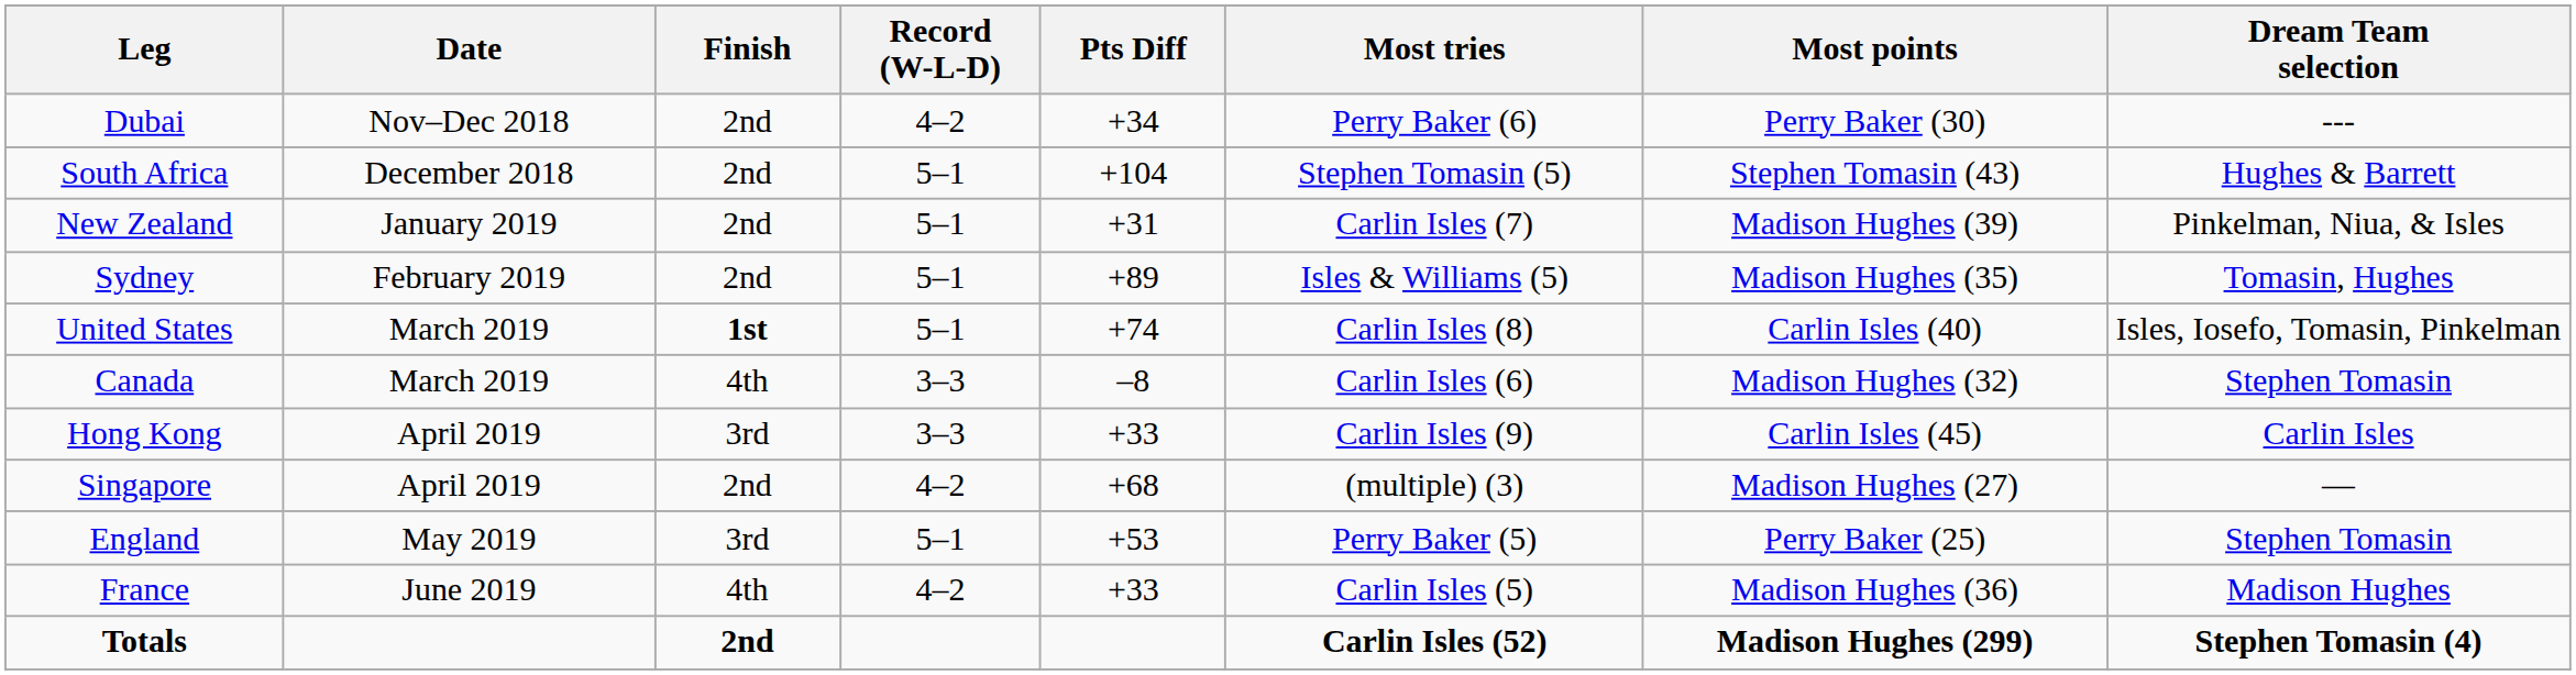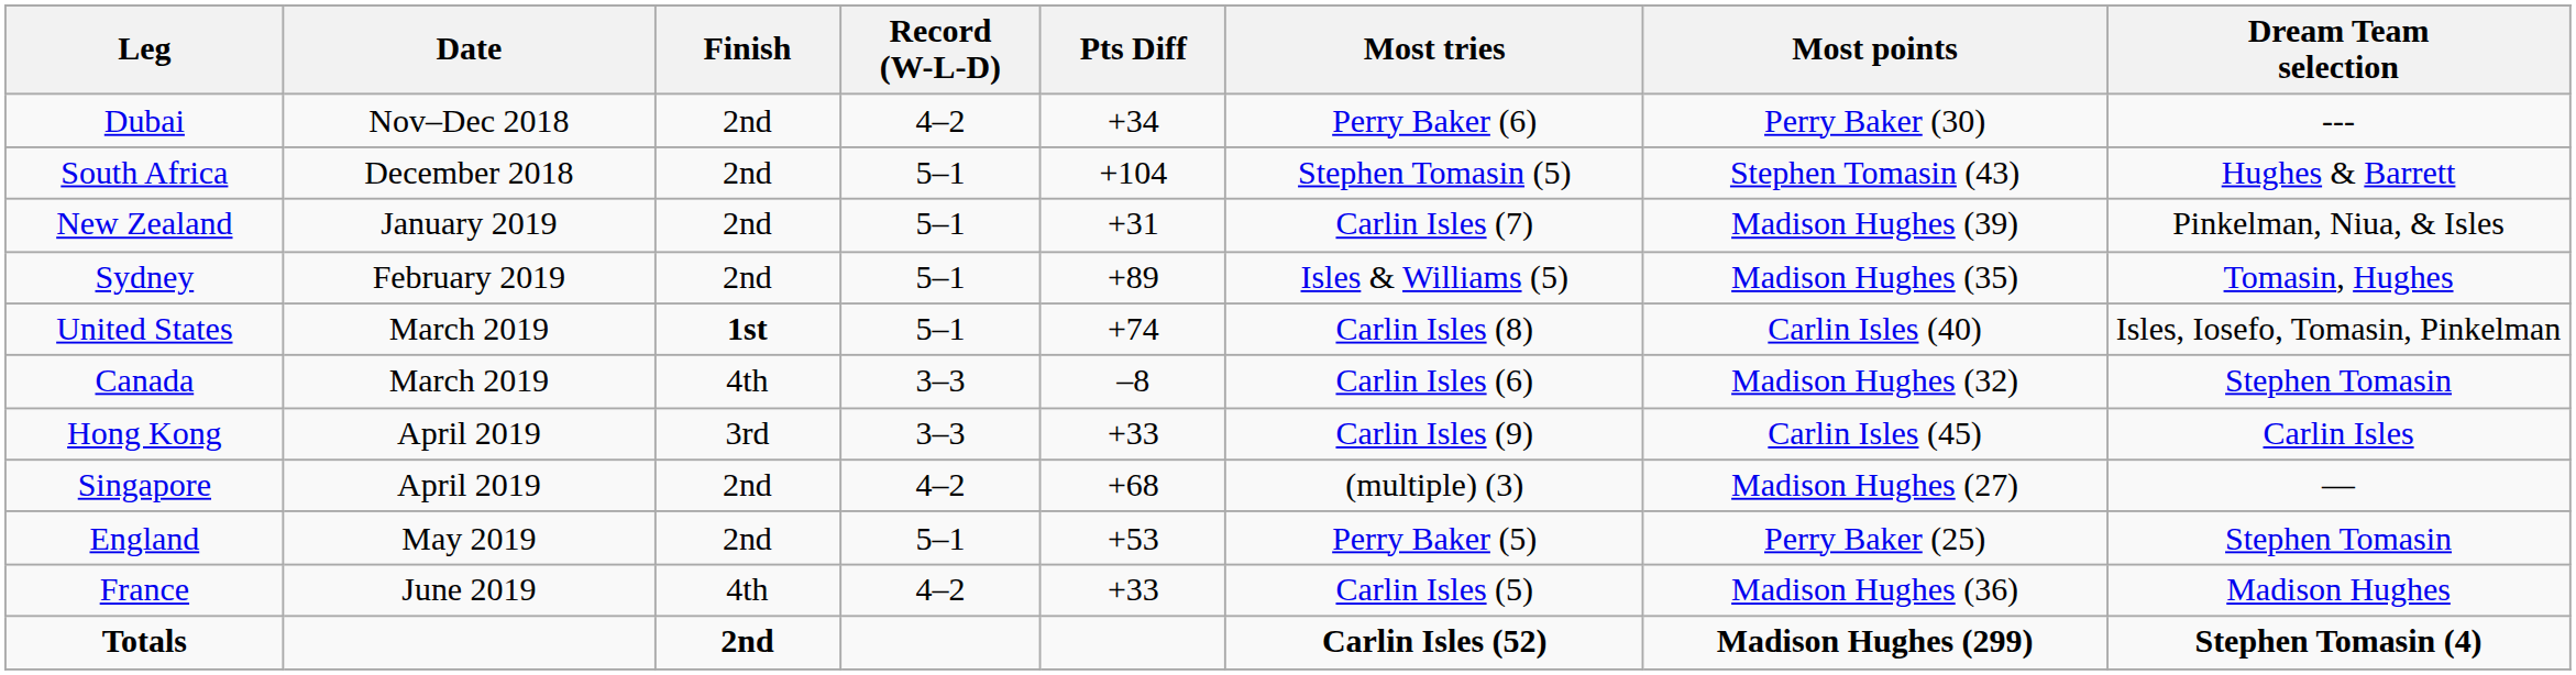England | Finish: 3rd -> 2nd
